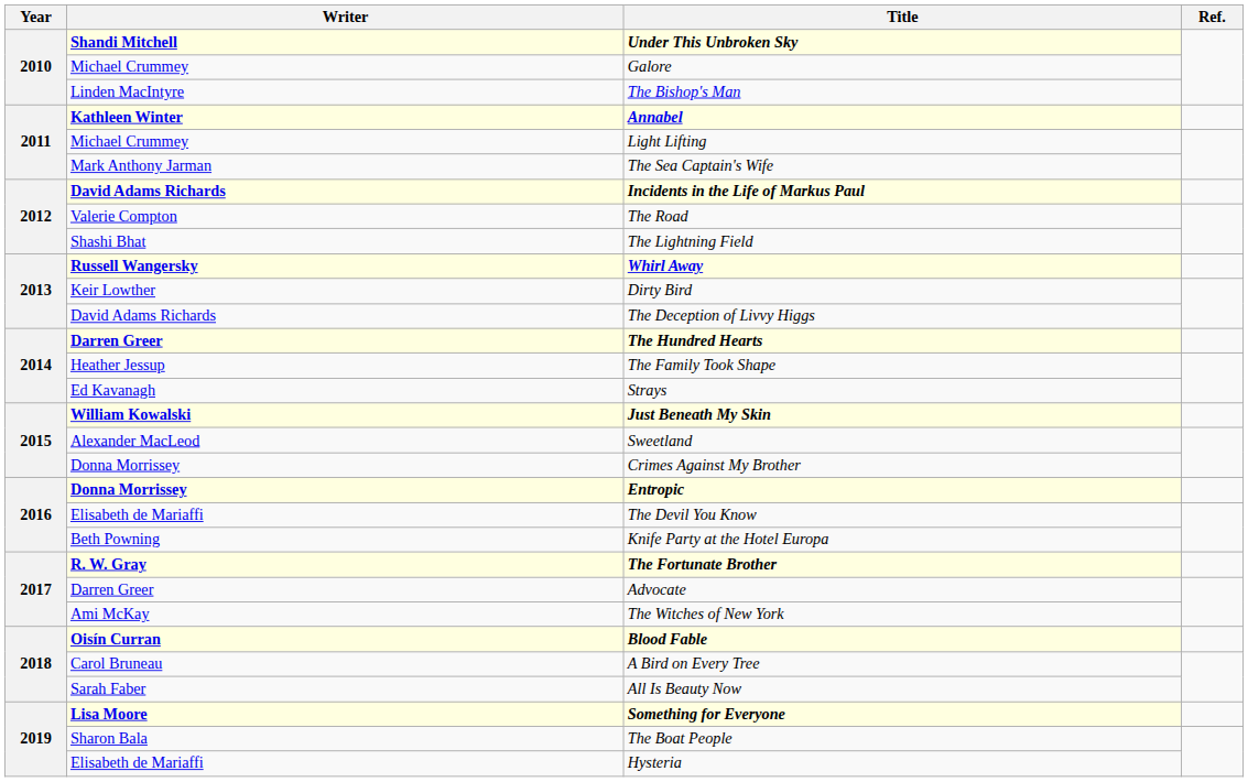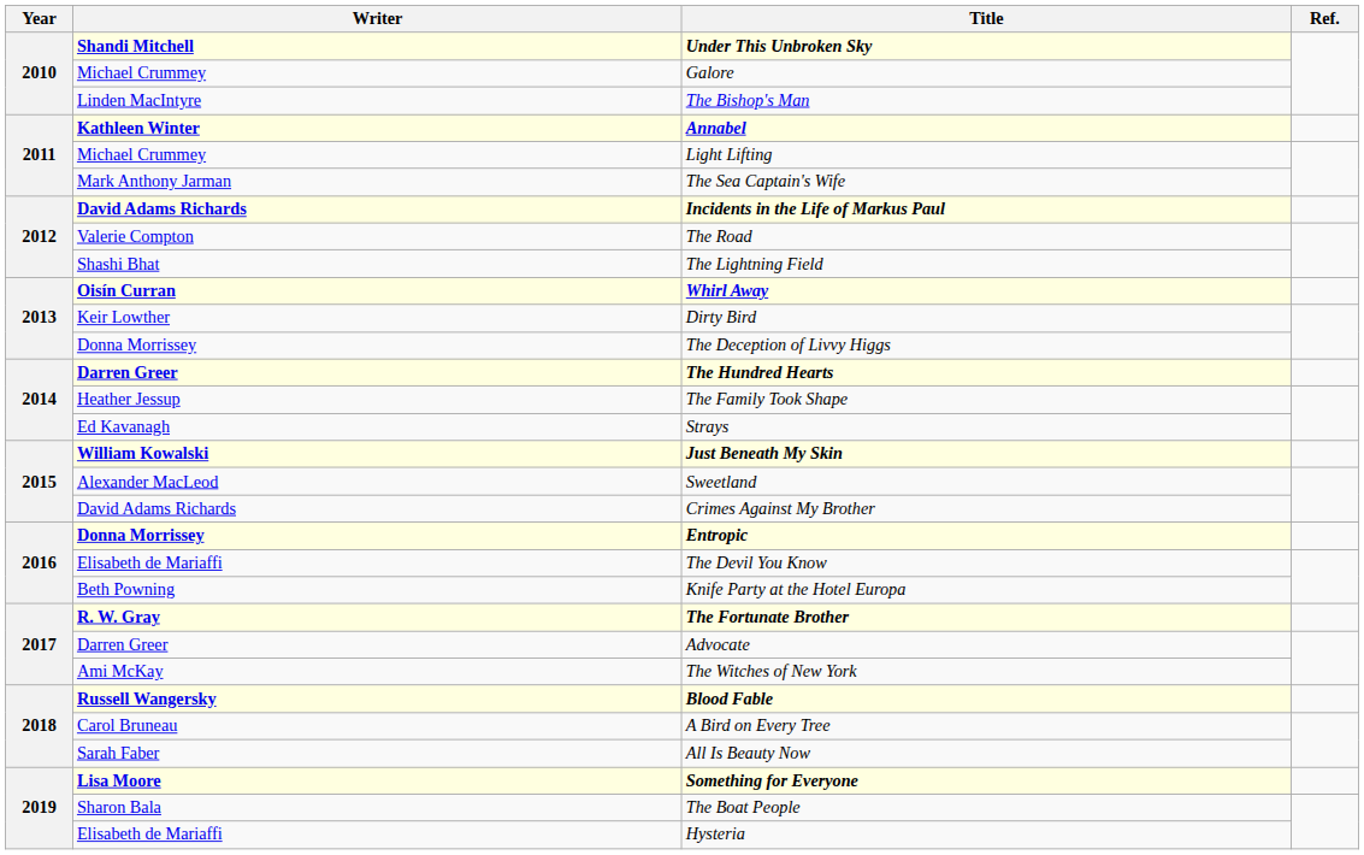Whirl Away | Writer: Russell Wangersky -> Oisín Curran
The Deception of Livvy Higgs | Writer: David Adams Richards -> Donna Morrissey
Crimes Against My Brother | Writer: Donna Morrissey -> David Adams Richards
Blood Fable | Writer: Oisín Curran -> Russell Wangersky
